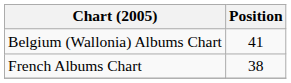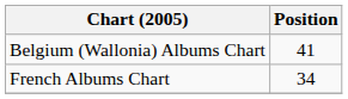French Albums Chart | Position: 38 -> 34
